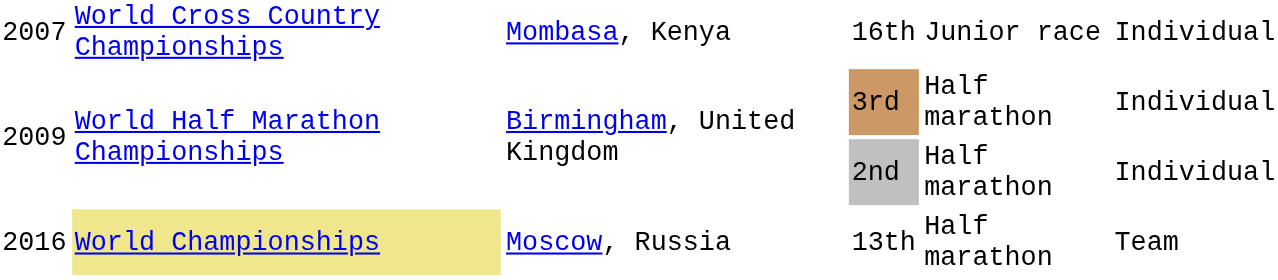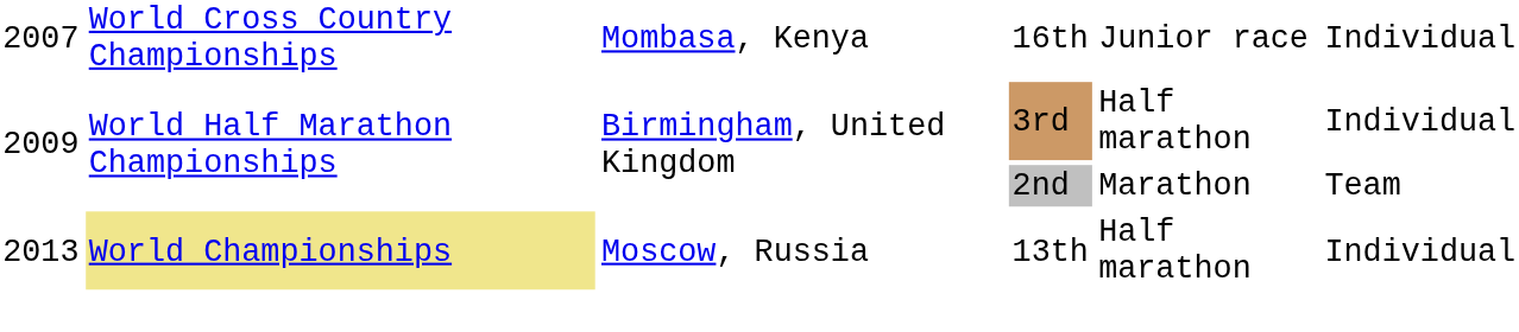2nd | column 5: Half marathon -> Marathon
2nd | column 6: Individual -> Team
13th | column 1: 2016 -> 2013
13th | column 6: Team -> Individual
